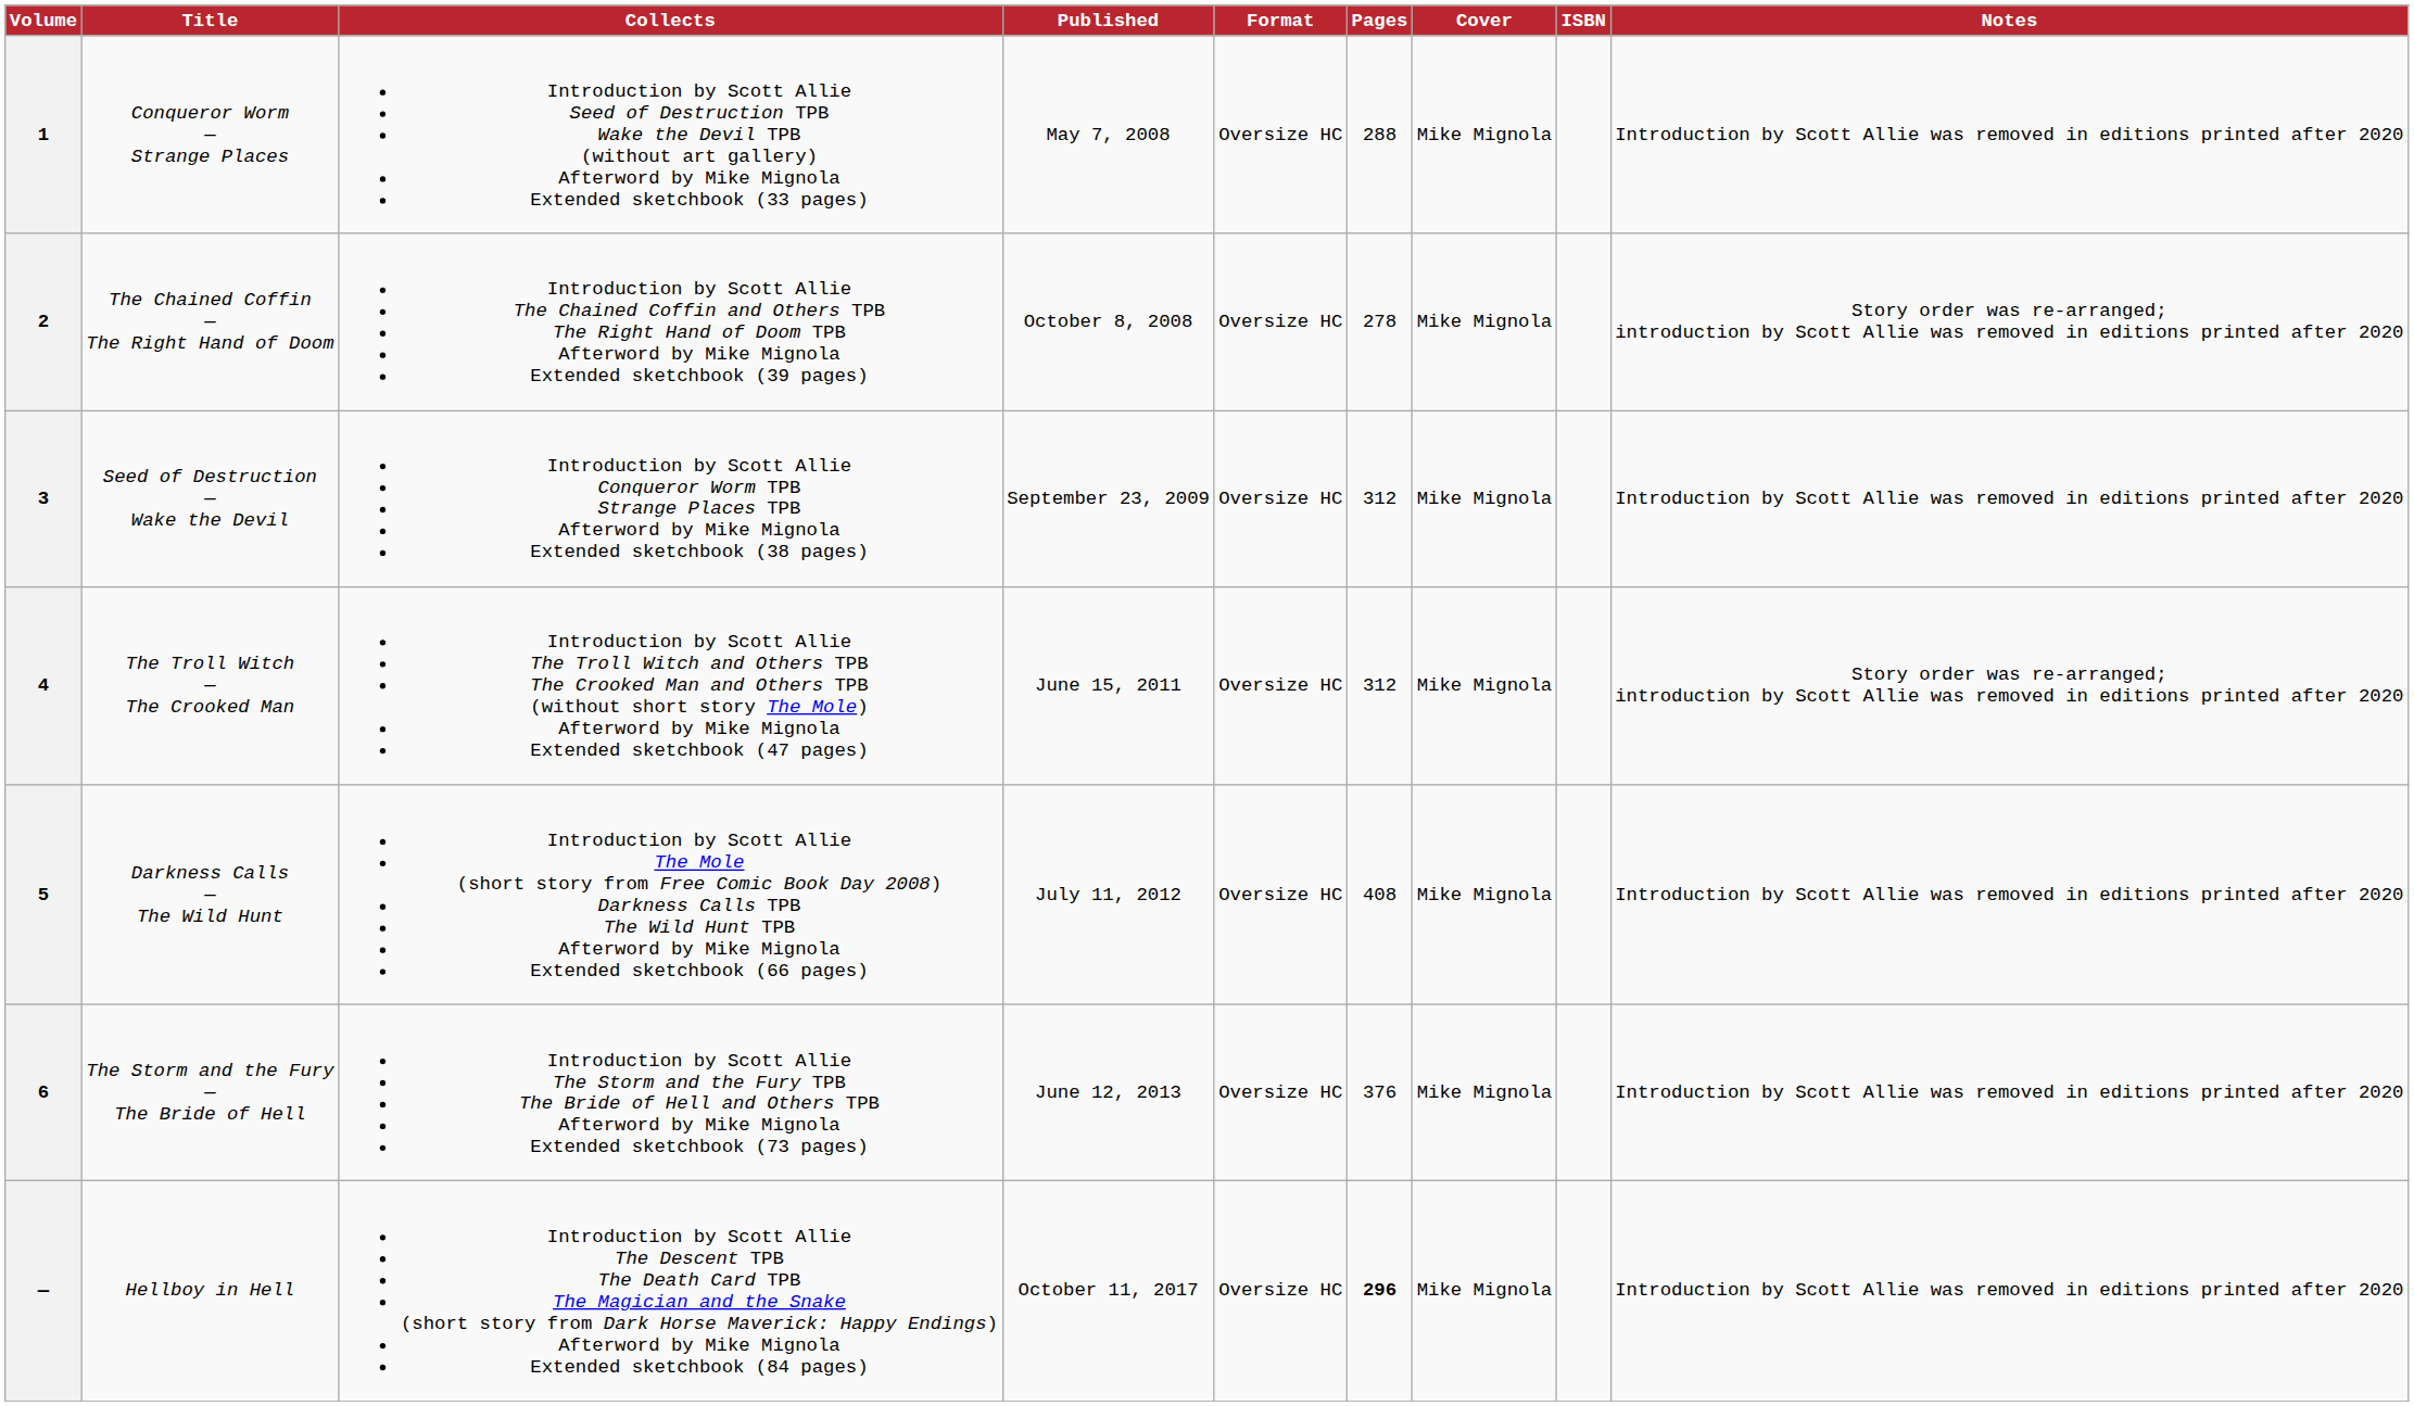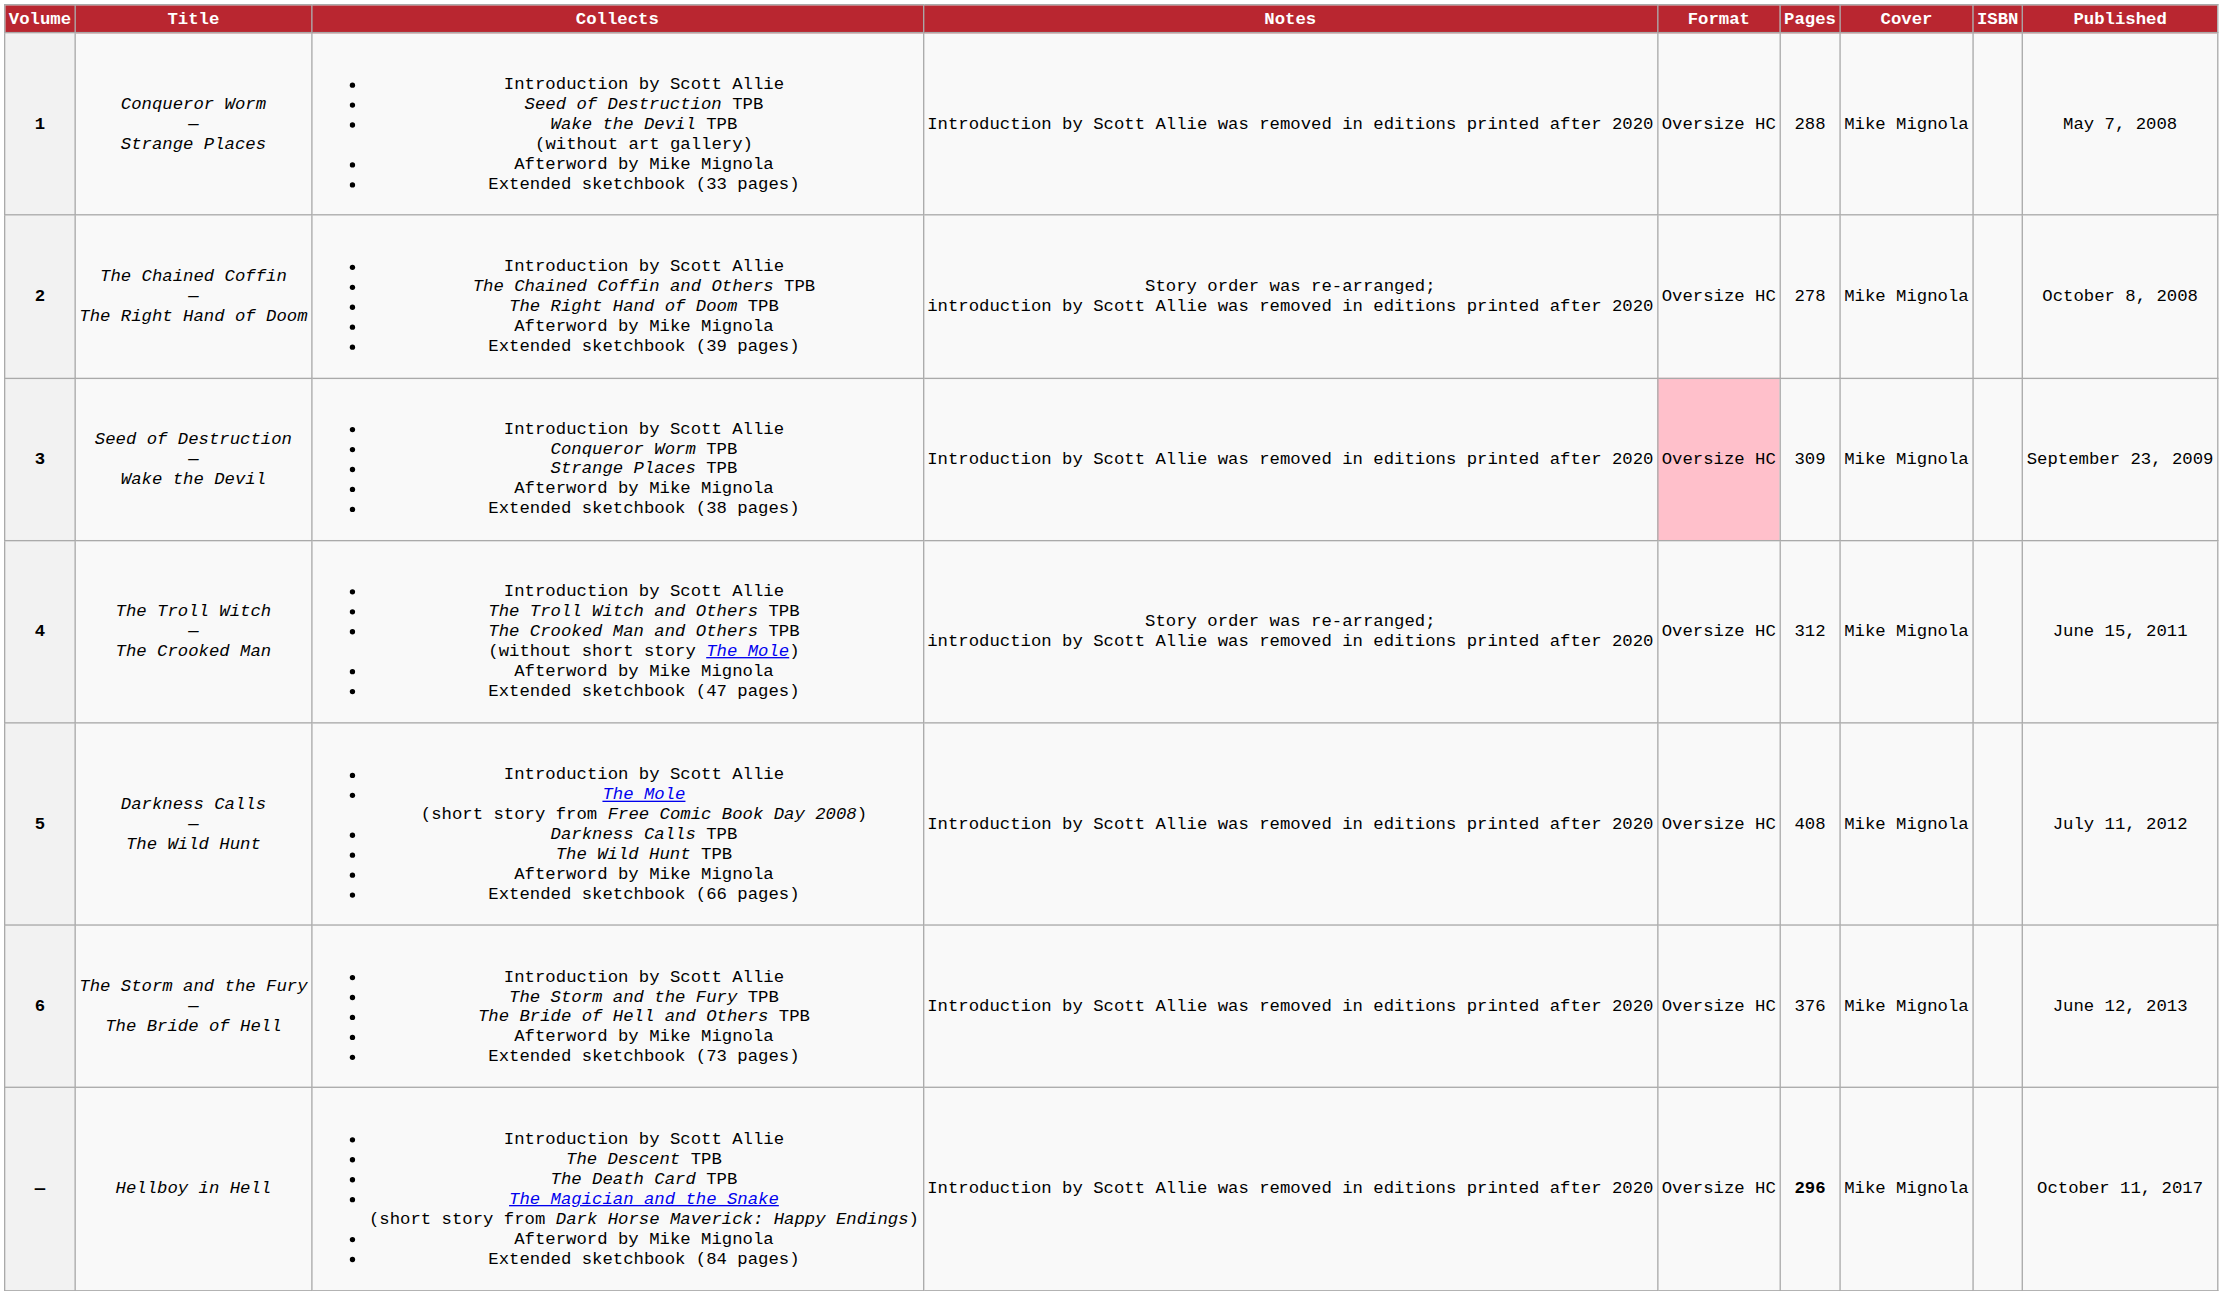columns swapped: Published <-> Notes
3 | Format: no background -> pink background
3 | Pages: 312 -> 309
